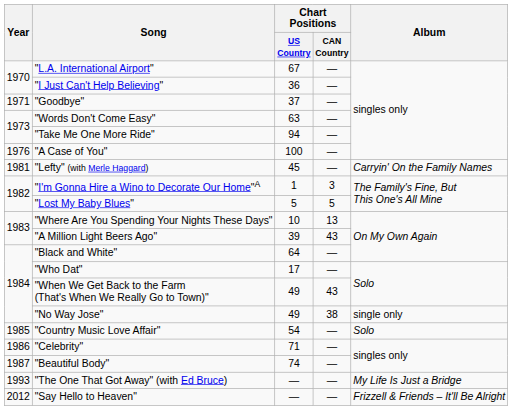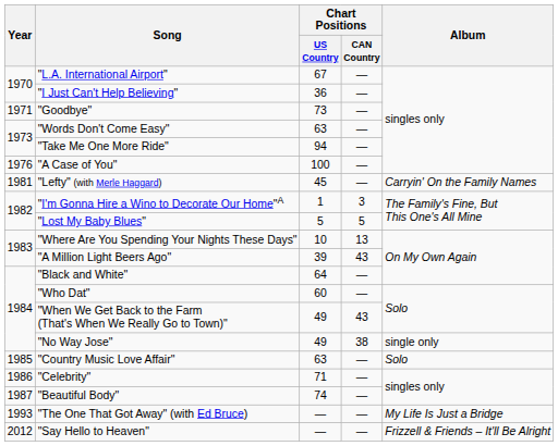"Goodbye" | Chart Positions / US Country: 37 -> 73
"Who Dat" | Chart Positions / US Country: 17 -> 60
"Country Music Love Affair" | Chart Positions / US Country: 54 -> 63
